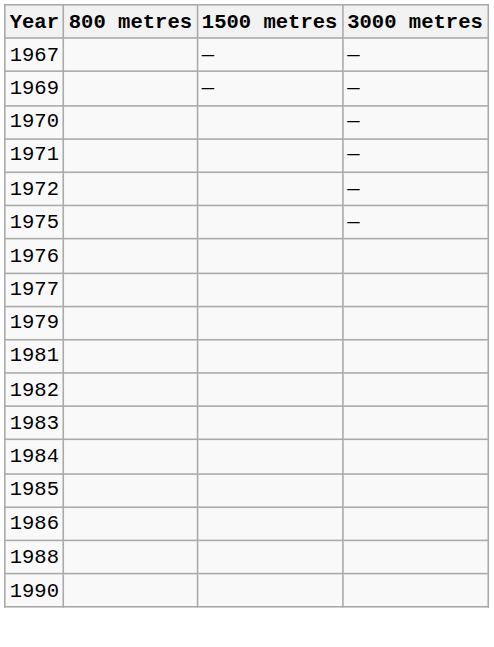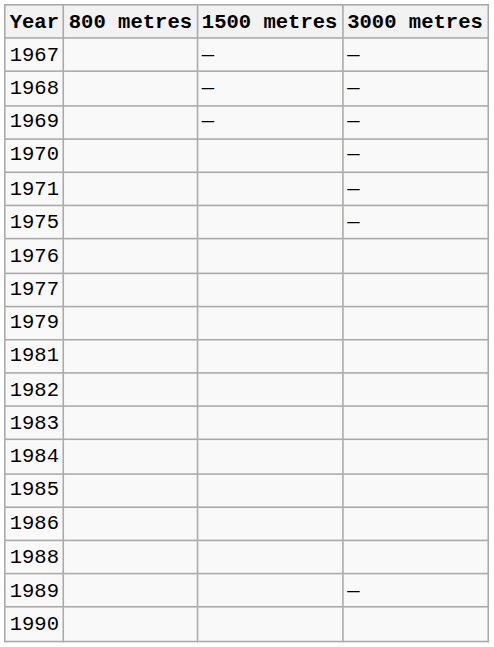+ row: 1968 | — | —
- row: 1972 | —
+ row: 1989 | —
